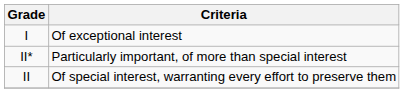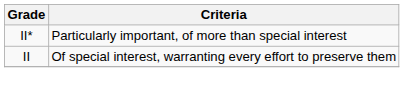- row: I | Of exceptional interest
